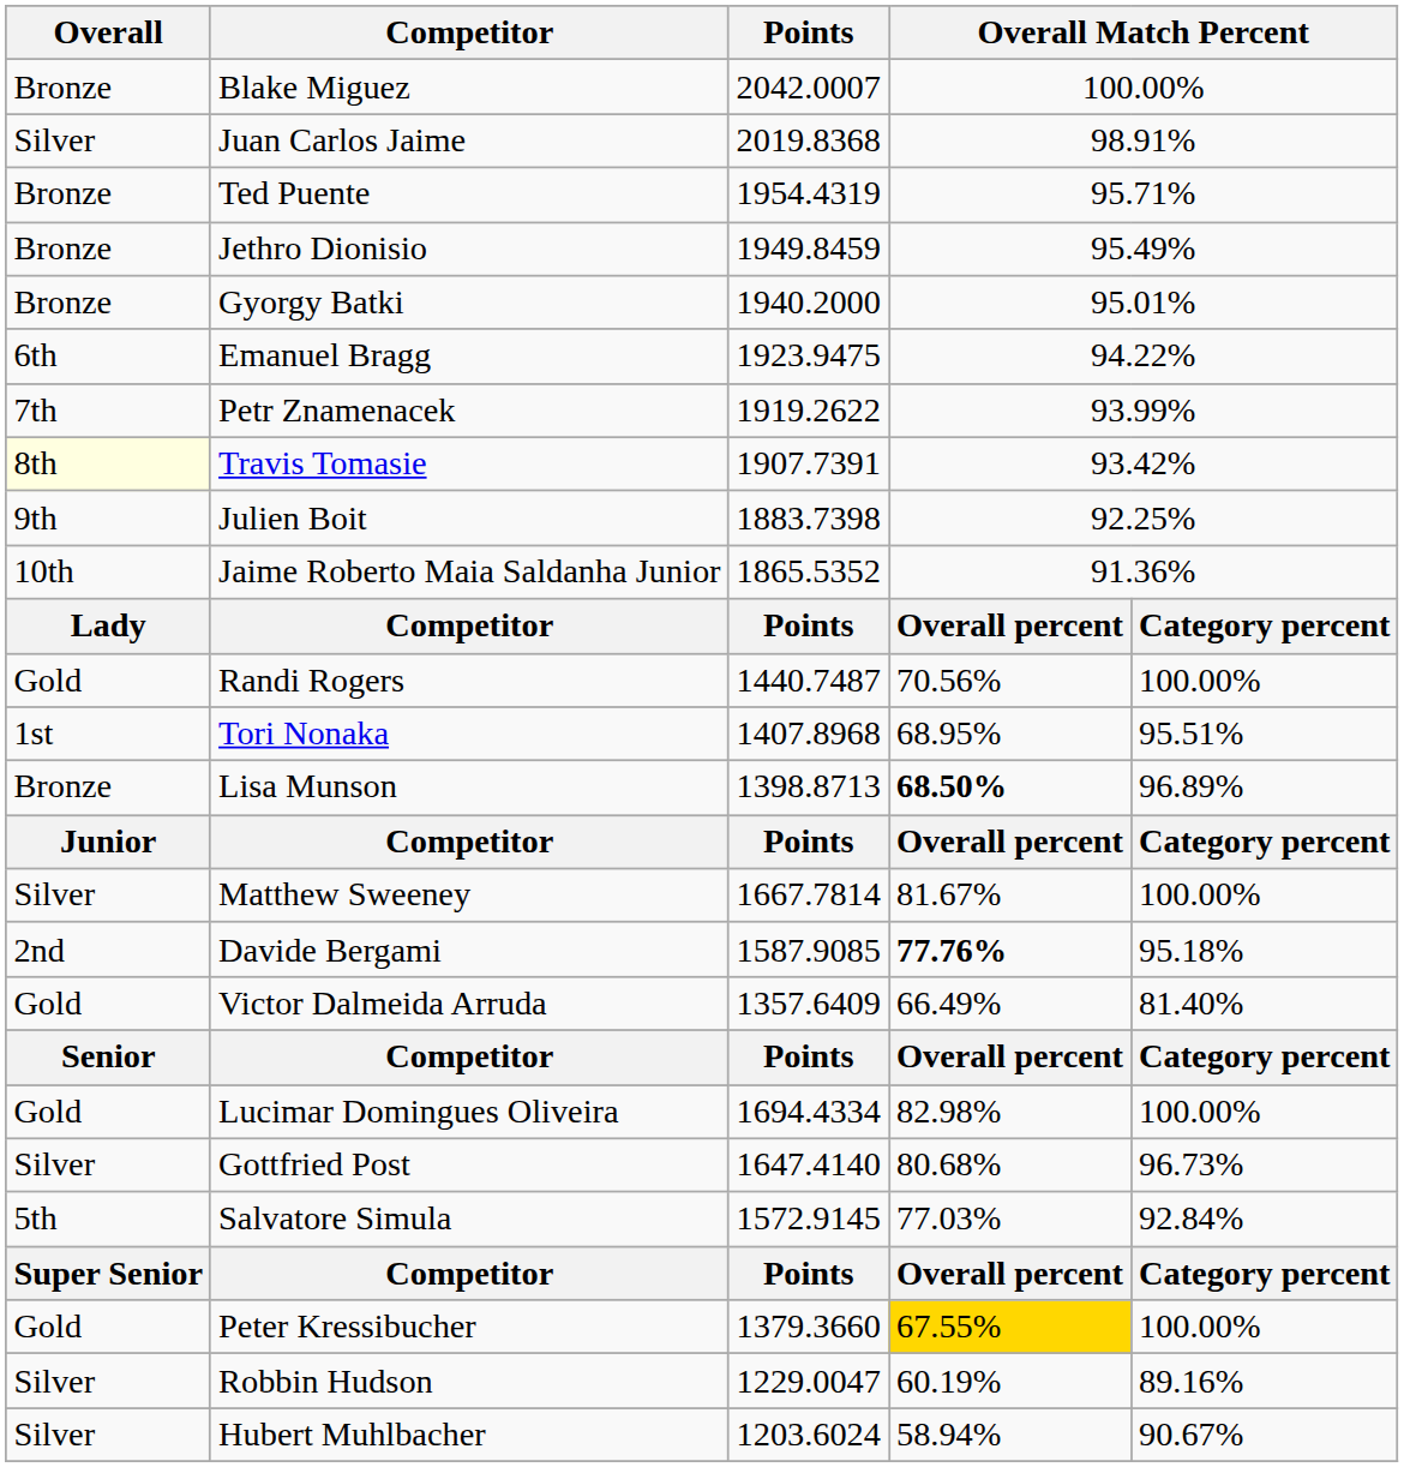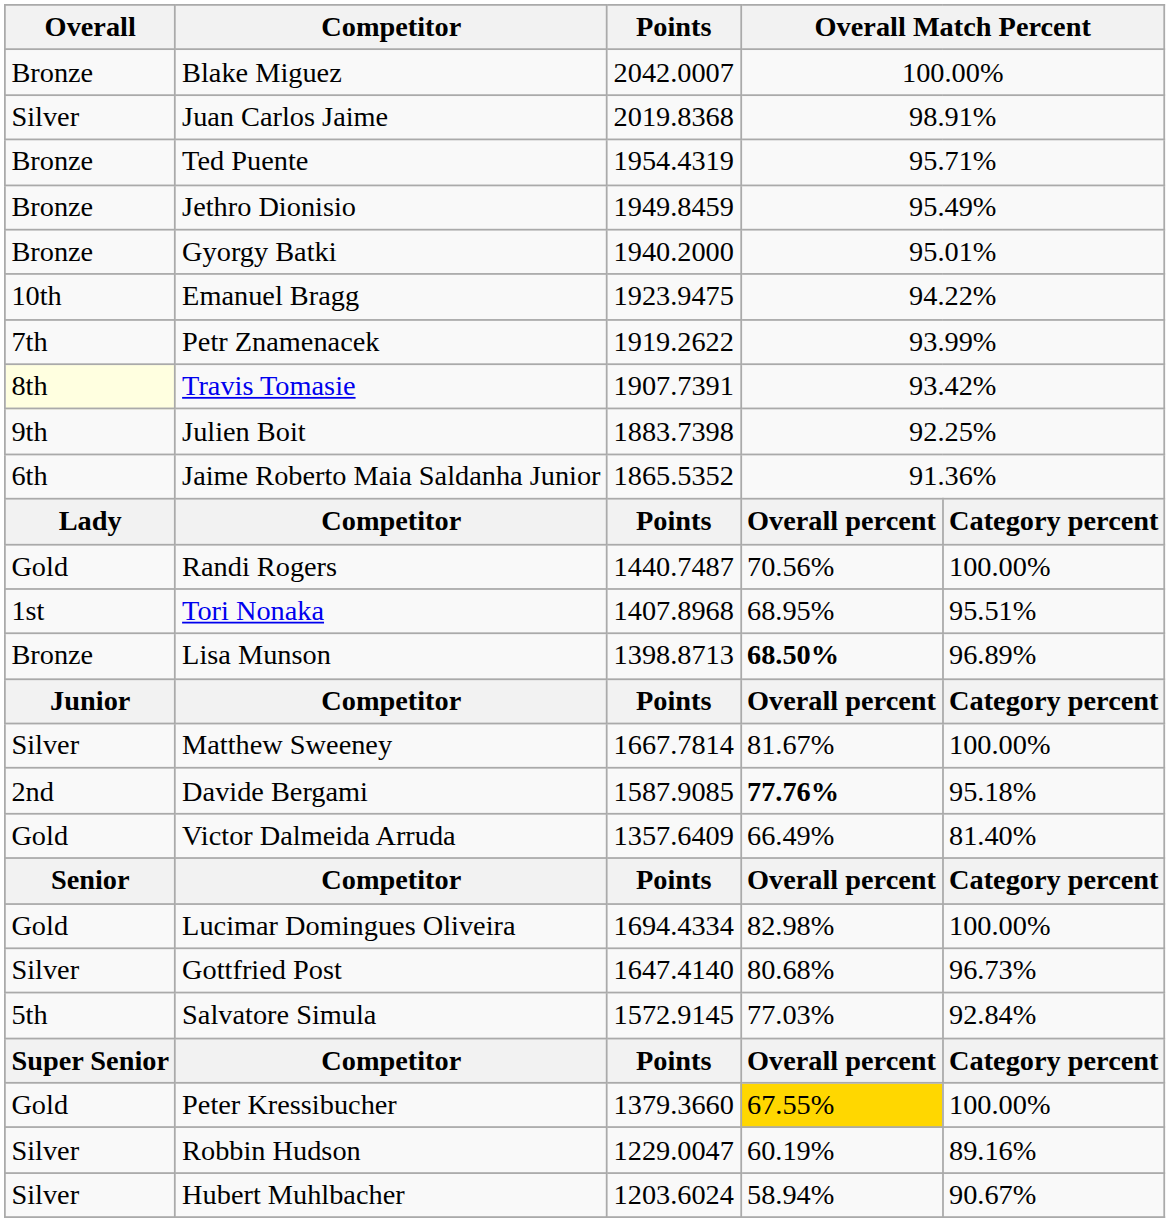Emanuel Bragg | Overall: 6th -> 10th
Jaime Roberto Maia Saldanha Junior | Overall: 10th -> 6th
